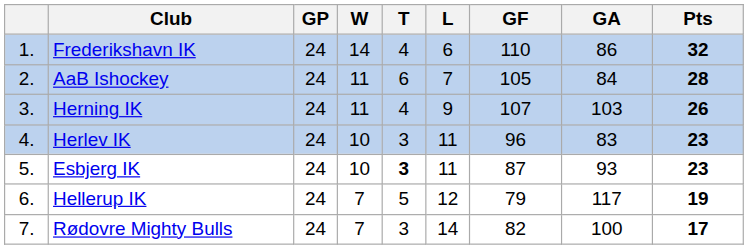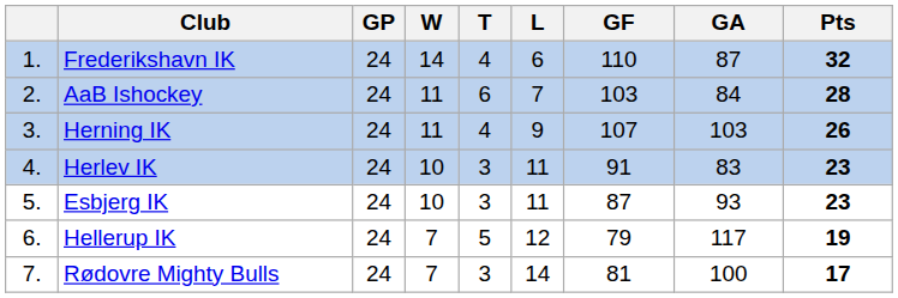Frederikshavn IK | GA: 86 -> 87
AaB Ishockey | GF: 105 -> 103
Herlev IK | GF: 96 -> 91
Esbjerg IK | T: bold -> normal
Rødovre Mighty Bulls | GF: 82 -> 81
